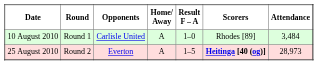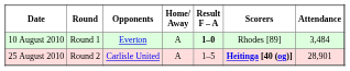10 August 2010 | Opponents: Carlisle United -> Everton
10 August 2010 | Result F – A: normal -> bold
25 August 2010 | Opponents: Everton -> Carlisle United
25 August 2010 | Attendance: 28,973 -> 28,901
